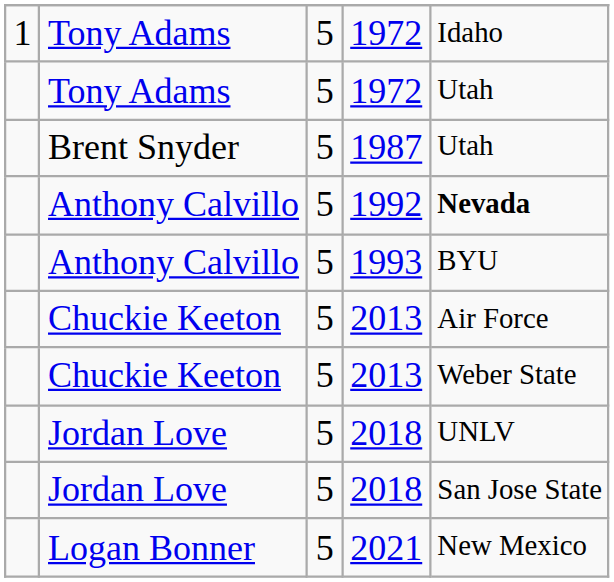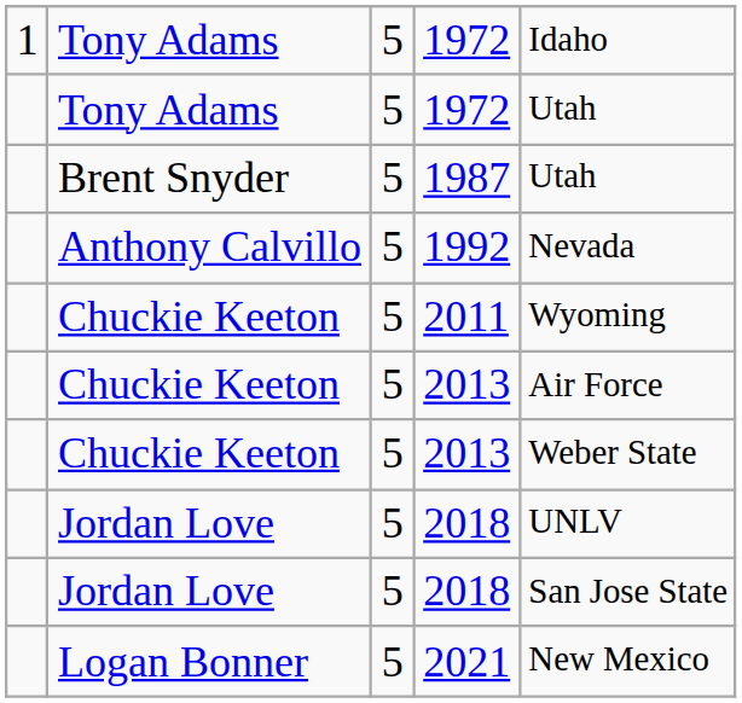1992 | column 5: bold -> normal
- row: Anthony Calvillo | 5 | 1993 | BYU
+ row: Chuckie Keeton | 5 | 2011 | Wyoming
